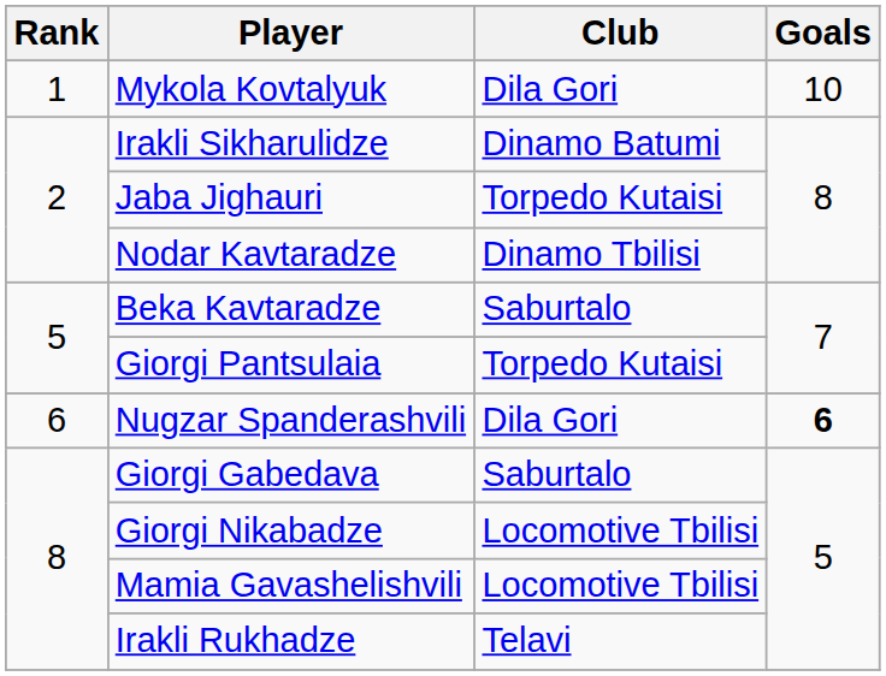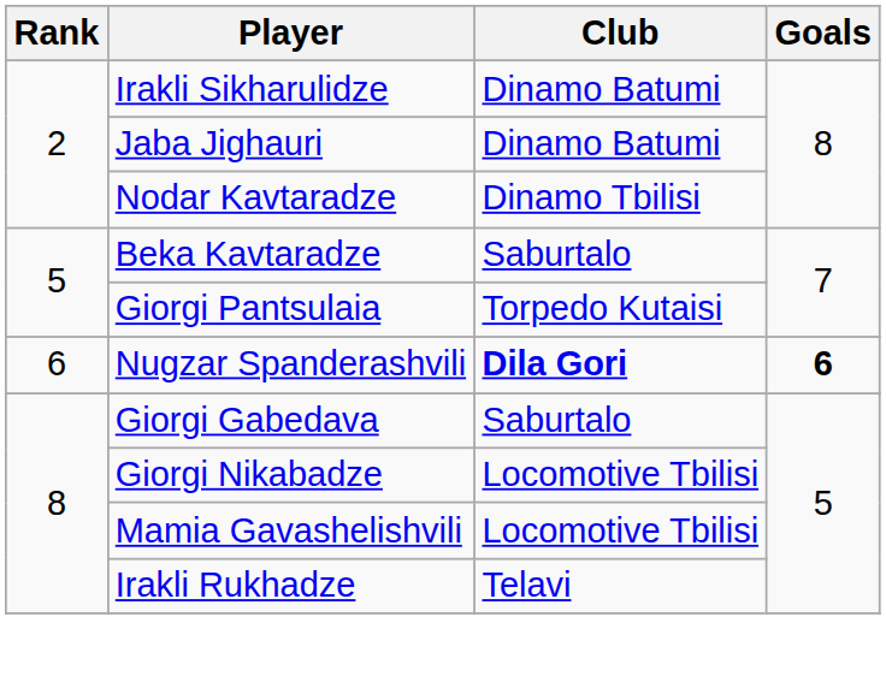- row: 1 | Mykola Kovtalyuk | Dila Gori | 10
Jaba Jighauri | Club: Torpedo Kutaisi -> Dinamo Batumi
Nugzar Spanderashvili | Club: normal -> bold
